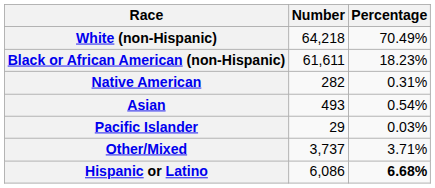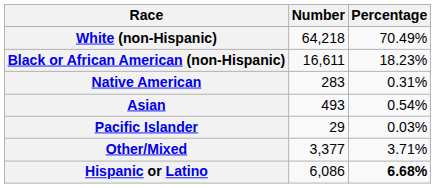Black or African American (non-Hispanic) | Number: 61,611 -> 16,611
Native American | Number: 282 -> 283
Other/Mixed | Number: 3,737 -> 3,377
